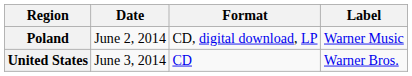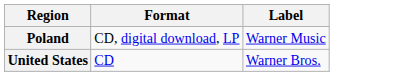- column: Date | June 2, 2014 | June 3, 2014
